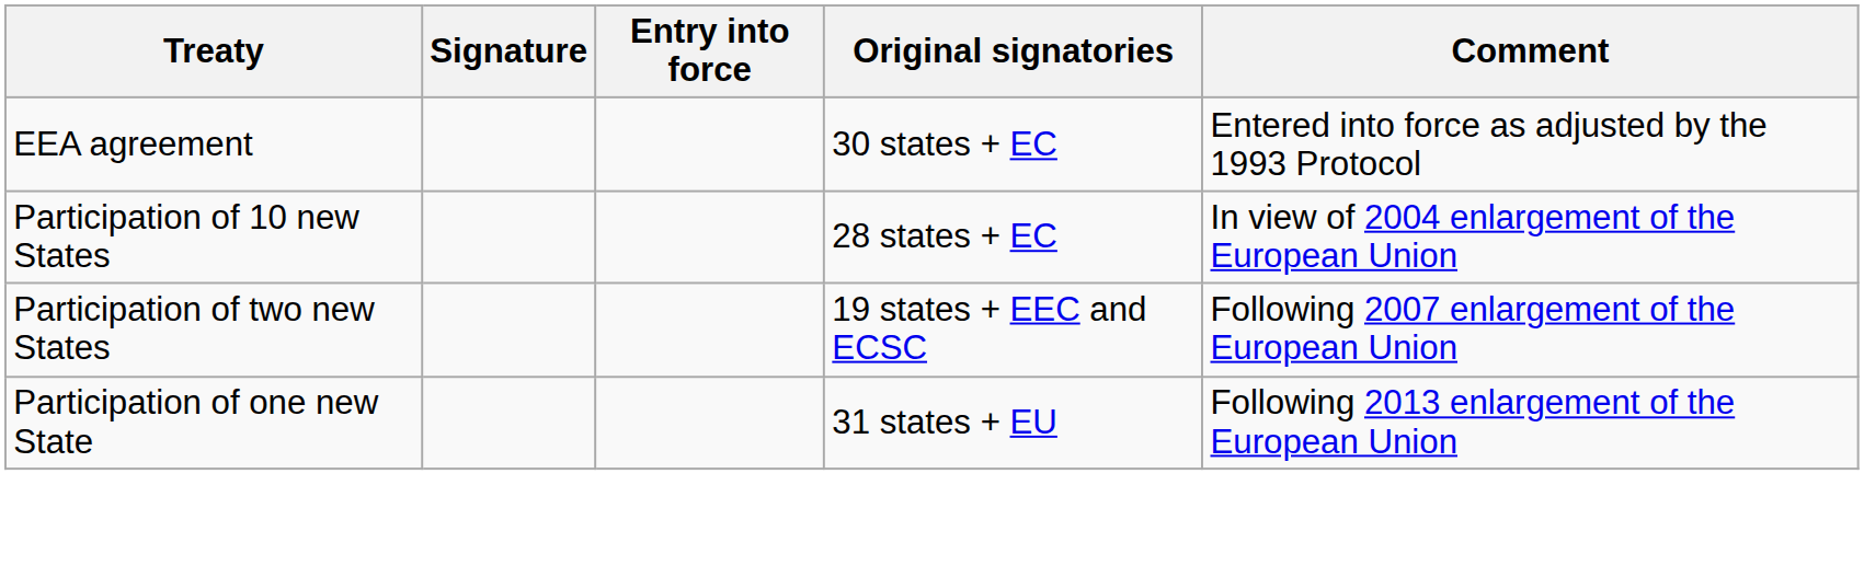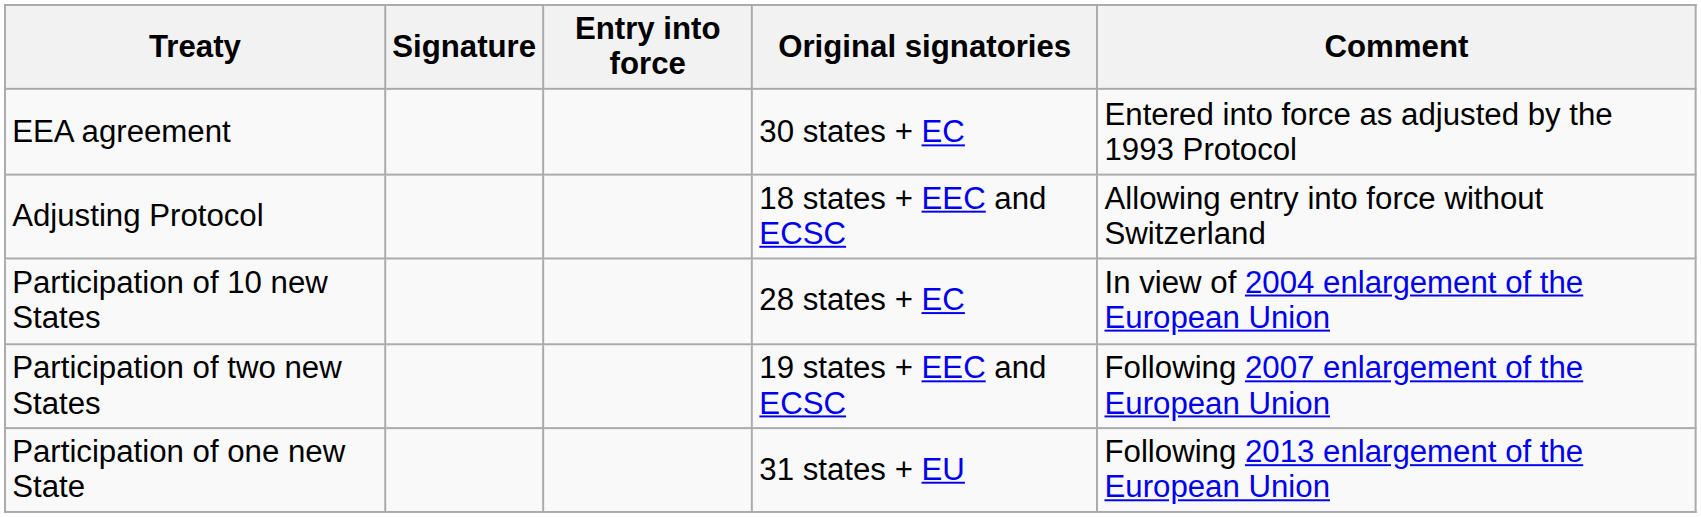+ row: Adjusting Protocol | 18 states + EEC and ECSC | Allowing entry into force without Switzerland
